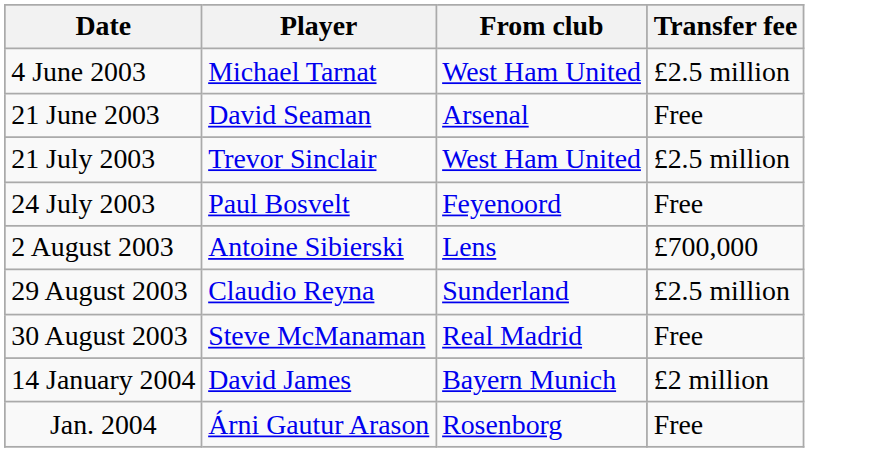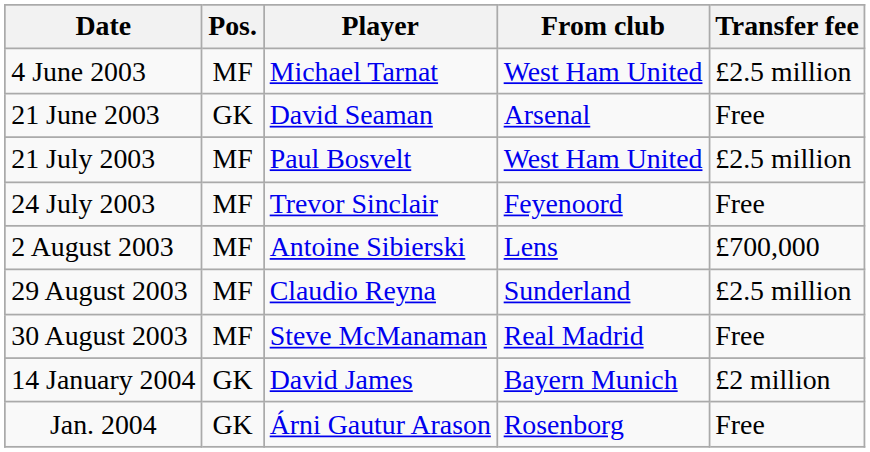+ column: Pos. | MF | GK | MF | MF | MF | MF | MF | GK | GK
21 July 2003 | Player: Trevor Sinclair -> Paul Bosvelt
24 July 2003 | Player: Paul Bosvelt -> Trevor Sinclair
